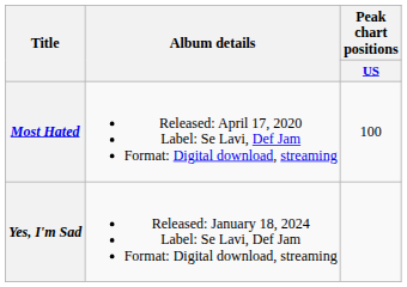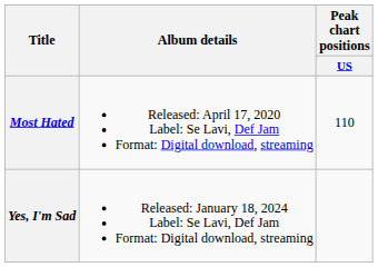Most Hated | Peak chart positions / US: 100 -> 110
